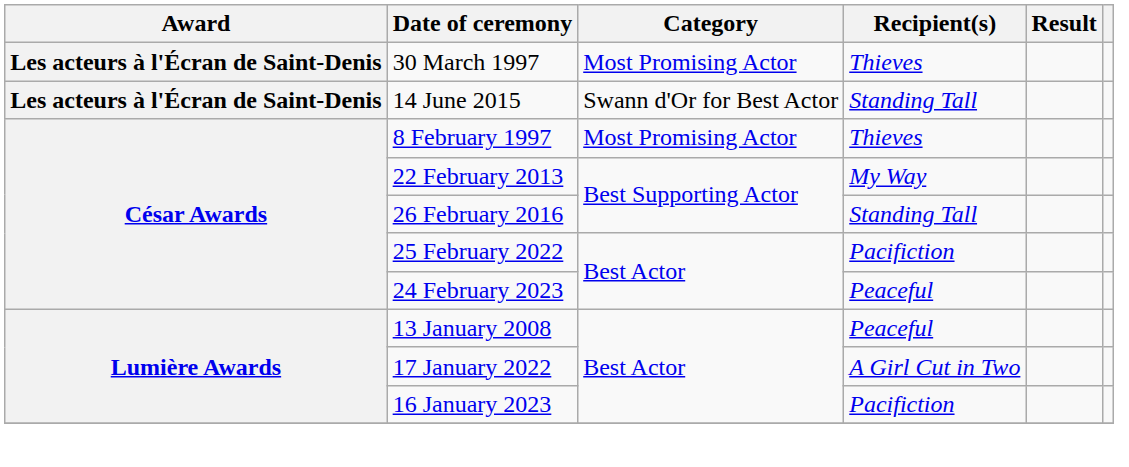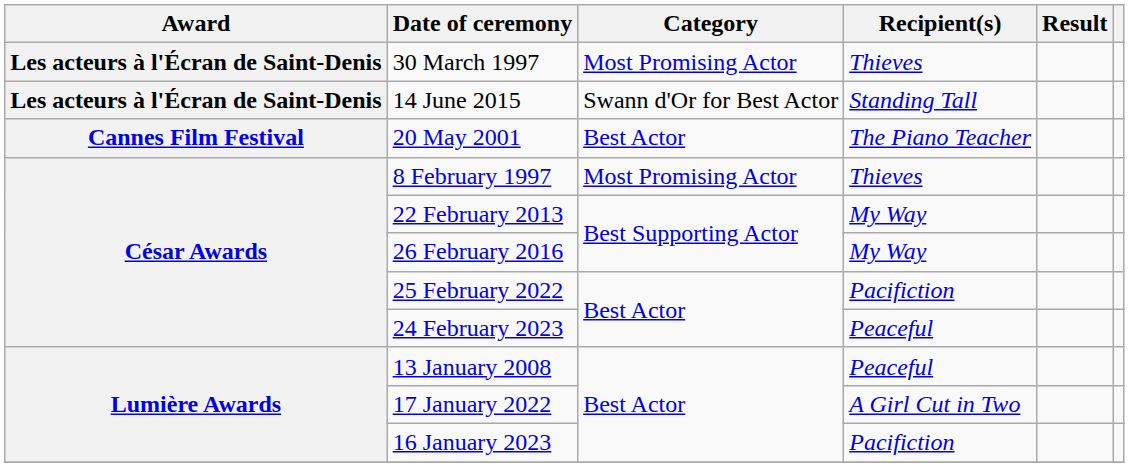+ row: Cannes Film Festival | 20 May 2001 | Best Actor | The Piano Teacher
26 February 2016 | Recipient(s): Standing Tall -> My Way
